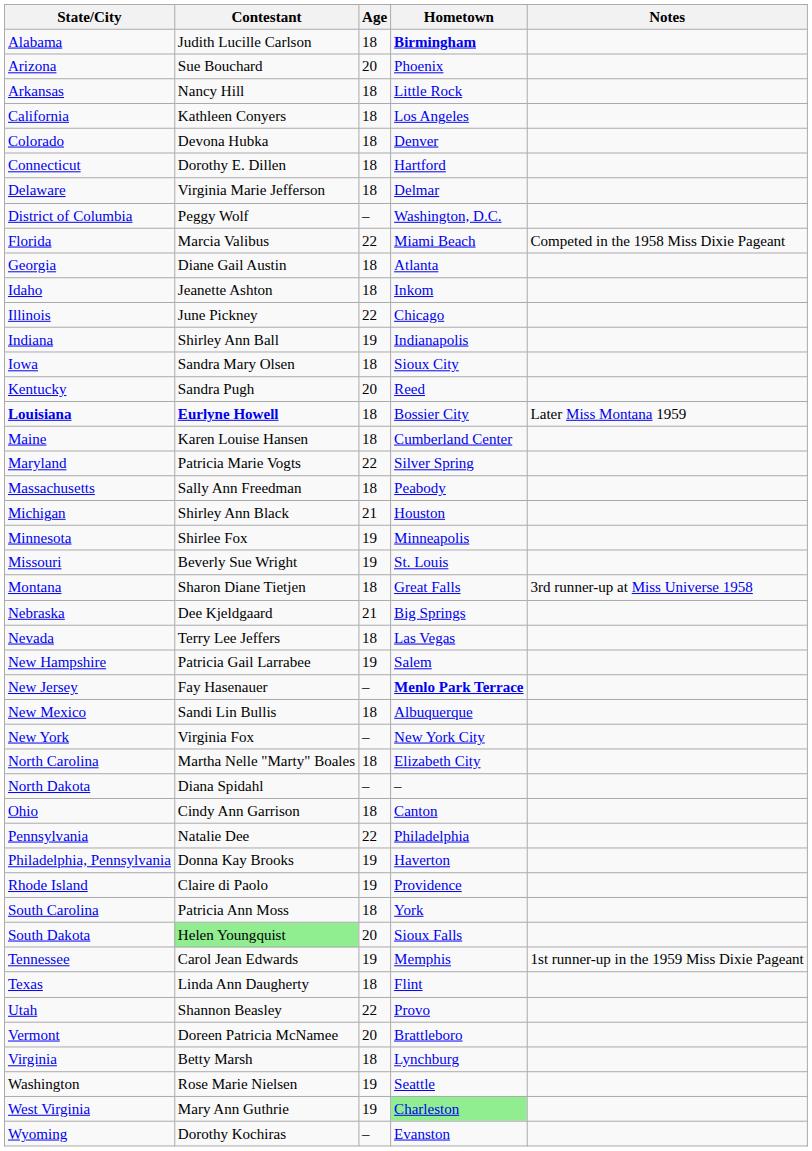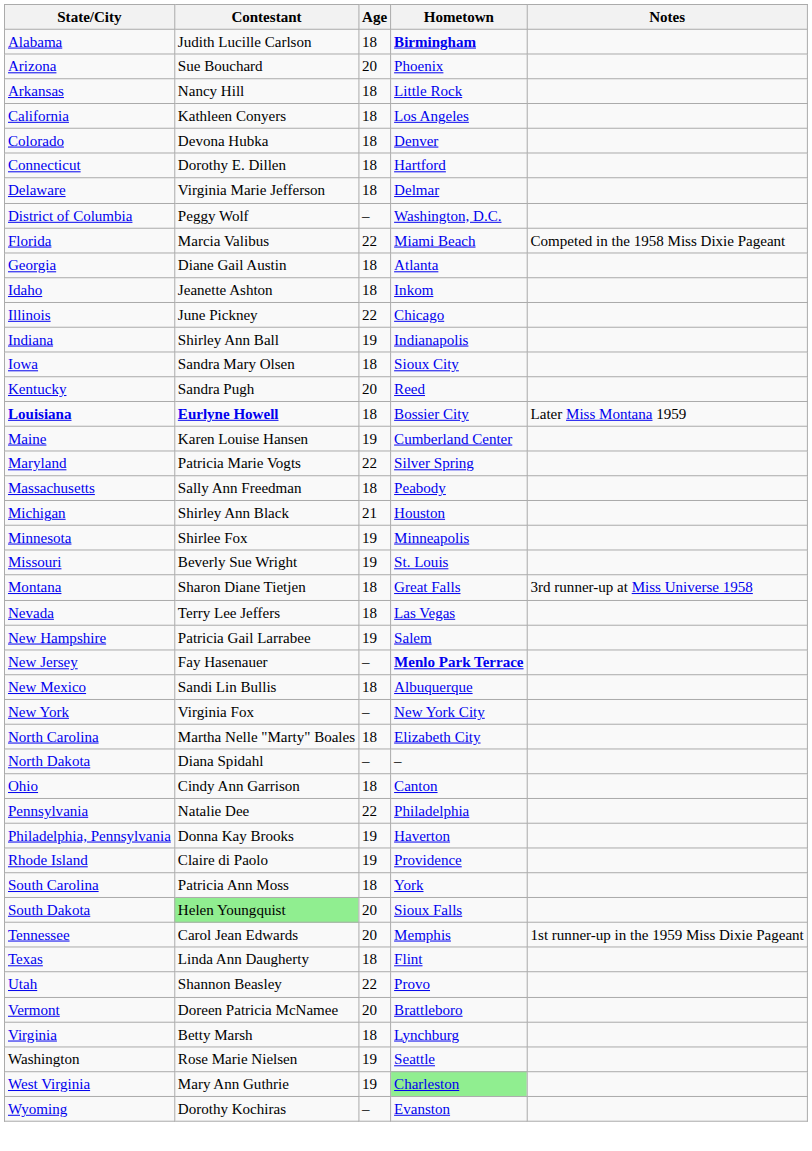Maine | Age: 18 -> 19
- row: Nebraska | Dee Kjeldgaard | 21 | Big Springs
Tennessee | Age: 19 -> 20
